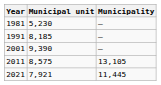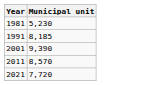- column: Municipality | – | – | – | 13,105 | 11,445
2011 | Municipal unit: 8,575 -> 8,570
2021 | Municipal unit: 7,921 -> 7,720
